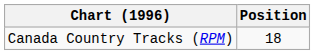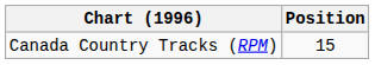Canada Country Tracks (RPM) | Position: 18 -> 15
